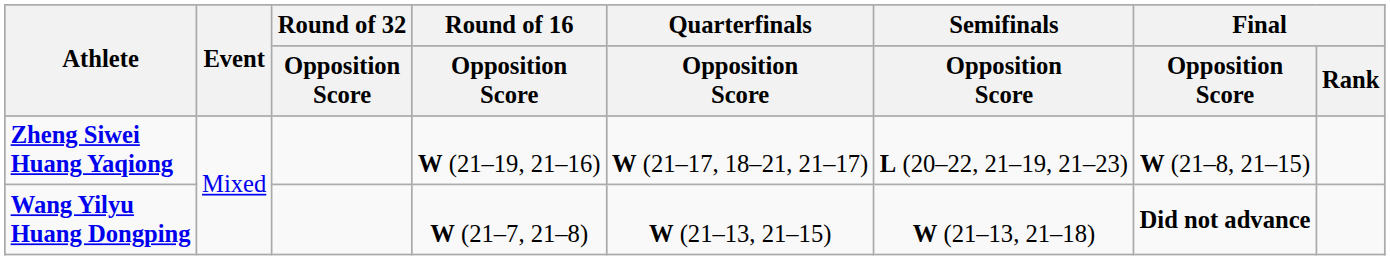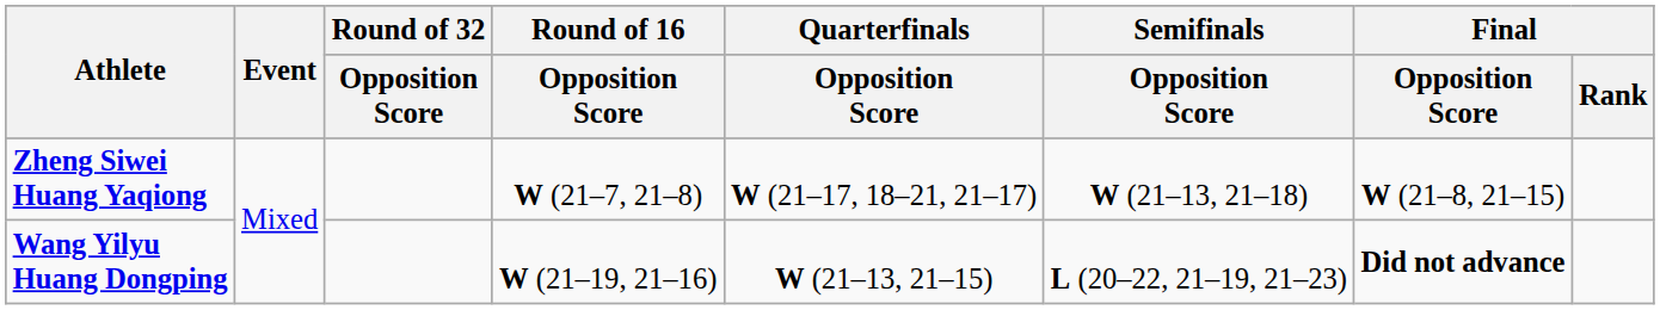Zheng Siwei Huang Yaqiong | Round of 16 / Opposition Score: W (21–19, 21–16) -> W (21–7, 21–8)
Zheng Siwei Huang Yaqiong | Semifinals / Opposition Score: L (20–22, 21–19, 21–23) -> W (21–13, 21–18)
Wang Yilyu Huang Dongping | Round of 16 / Opposition Score: W (21–7, 21–8) -> W (21–19, 21–16)
Wang Yilyu Huang Dongping | Semifinals / Opposition Score: W (21–13, 21–18) -> L (20–22, 21–19, 21–23)
